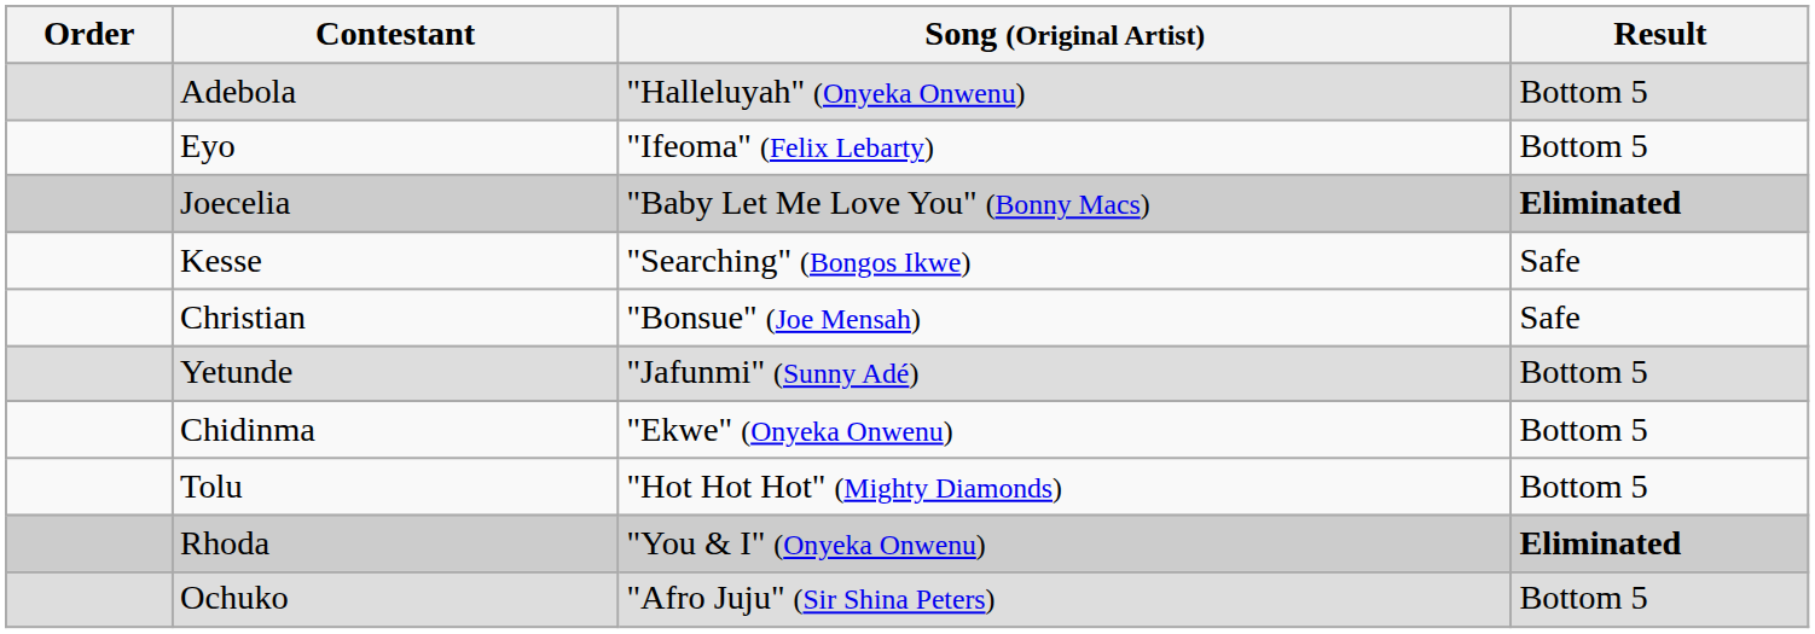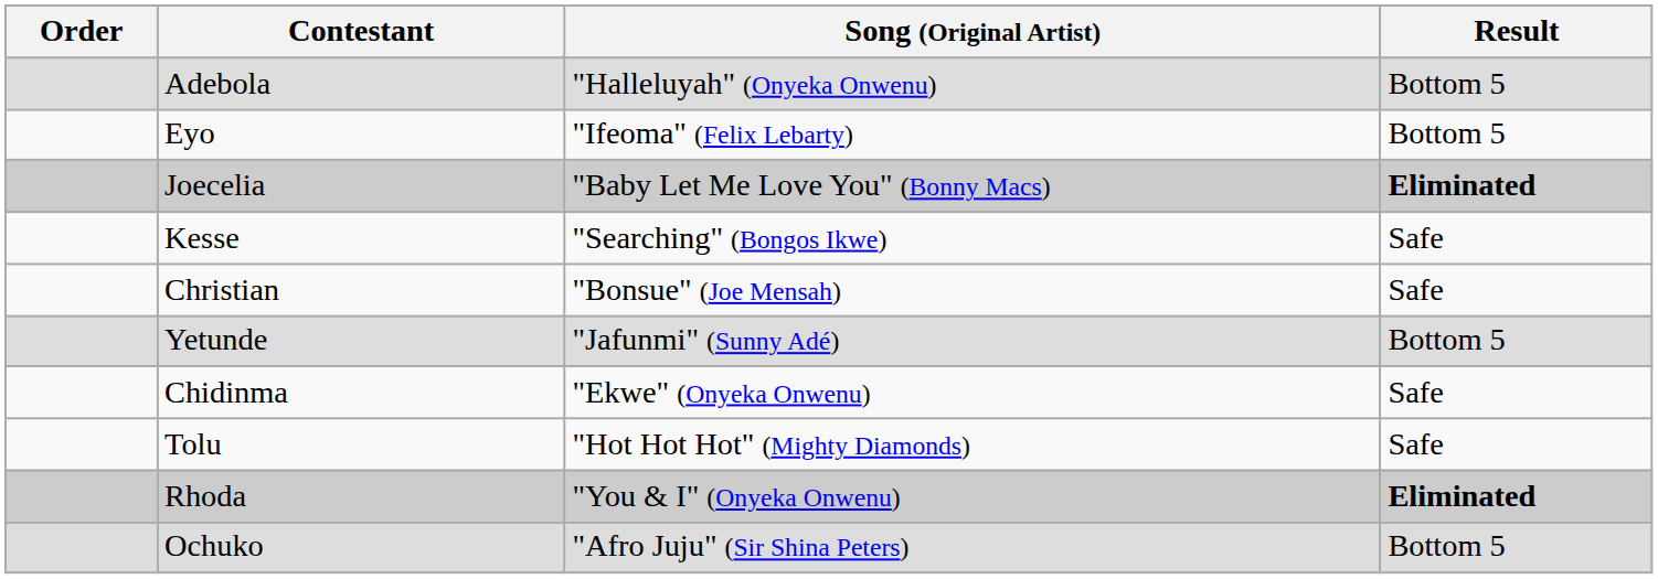Chidinma | Result: Bottom 5 -> Safe
Tolu | Result: Bottom 5 -> Safe
